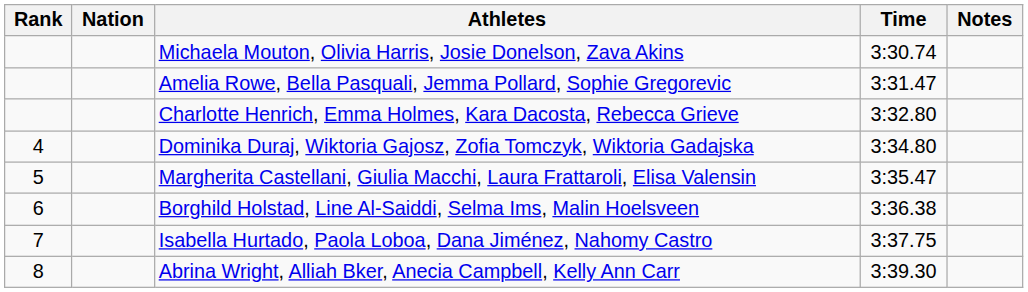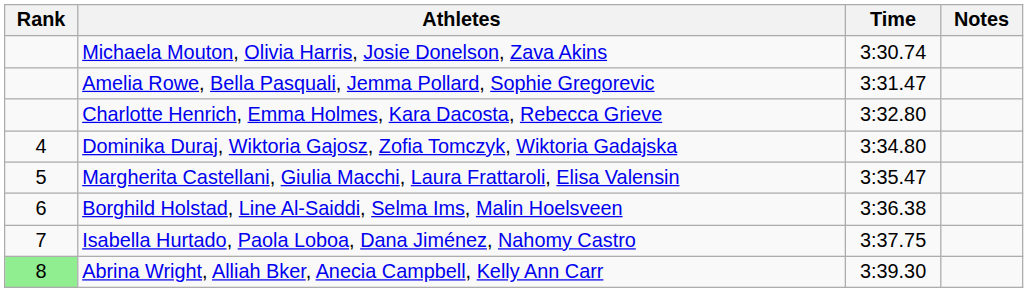- column: Nation
Abrina Wright, Alliah Bker, Anecia Campbell, Kelly Ann Carr | Rank: no background -> lightgreen background
